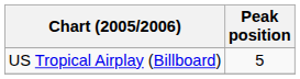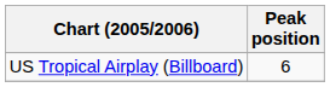US Tropical Airplay (Billboard) | Peak position: 5 -> 6
